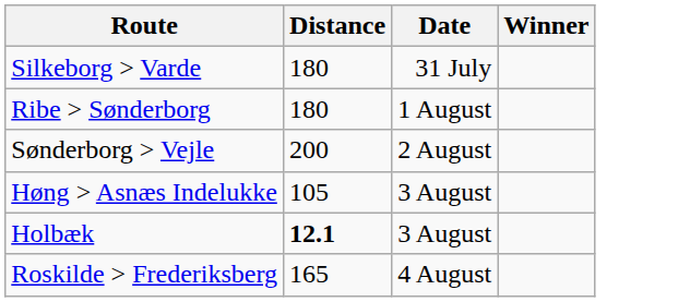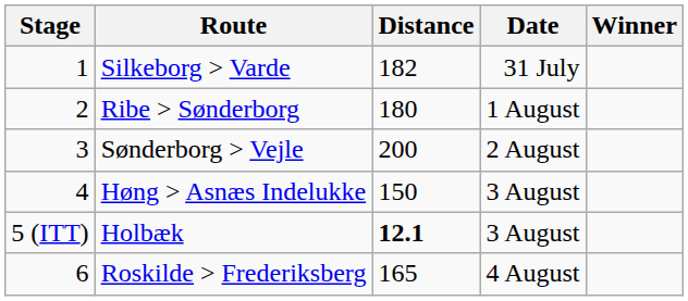+ column: Stage | 1 | 2 | 3 | 4 | 5 (ITT) | 6
Silkeborg > Varde | Distance: 180 -> 182
Høng > Asnæs Indelukke | Distance: 105 -> 150
